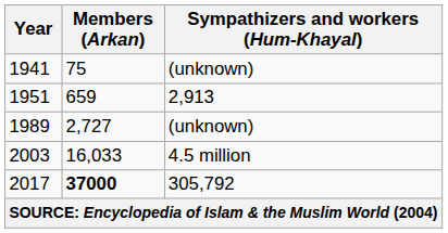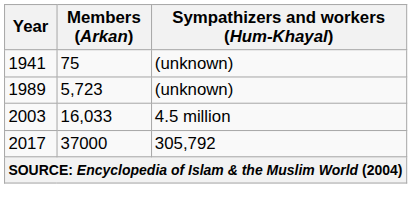- row: 1951 | 659 | 2,913
1989 | Members (Arkan): 2,727 -> 5,723
2017 | Members (Arkan): bold -> normal
